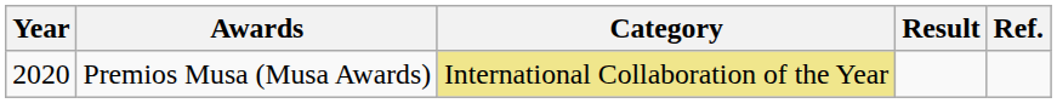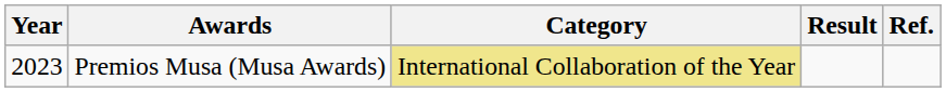Premios Musa (Musa Awards) | Year: 2020 -> 2023
